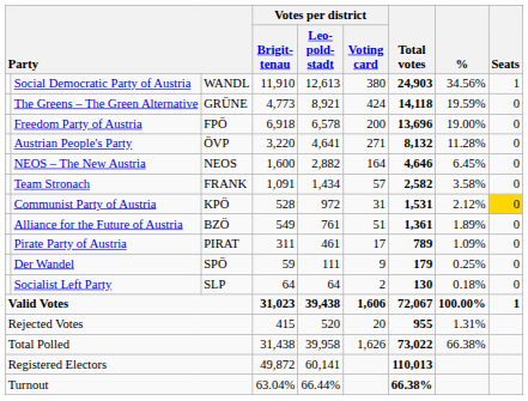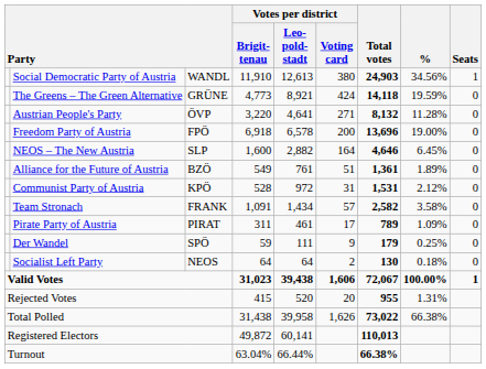rows swapped: Freedom Party of Austria <-> Austrian People's Party
NEOS – The New Austria | column 3: NEOS -> SLP
rows swapped: Team Stronach <-> Alliance for the Future of Austria
Communist Party of Austria | Seats: gold background -> no background
Socialist Left Party | column 3: SLP -> NEOS
